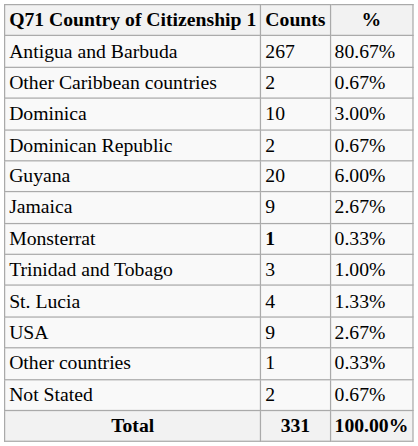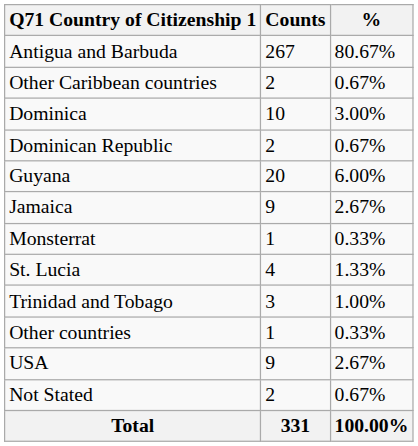Monsterrat | Counts: bold -> normal
rows swapped: St. Lucia <-> Trinidad and Tobago
rows swapped: USA <-> Other countries
